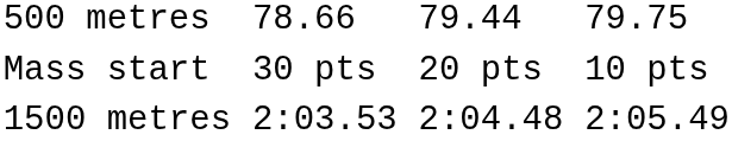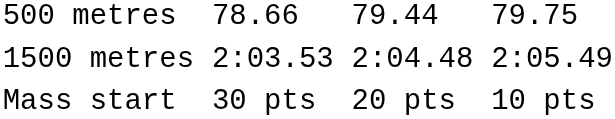rows swapped: 1500 metres <-> Mass start
